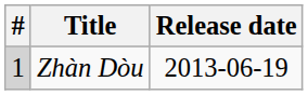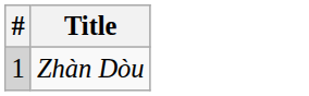- column: Release date | 2013-06-19
